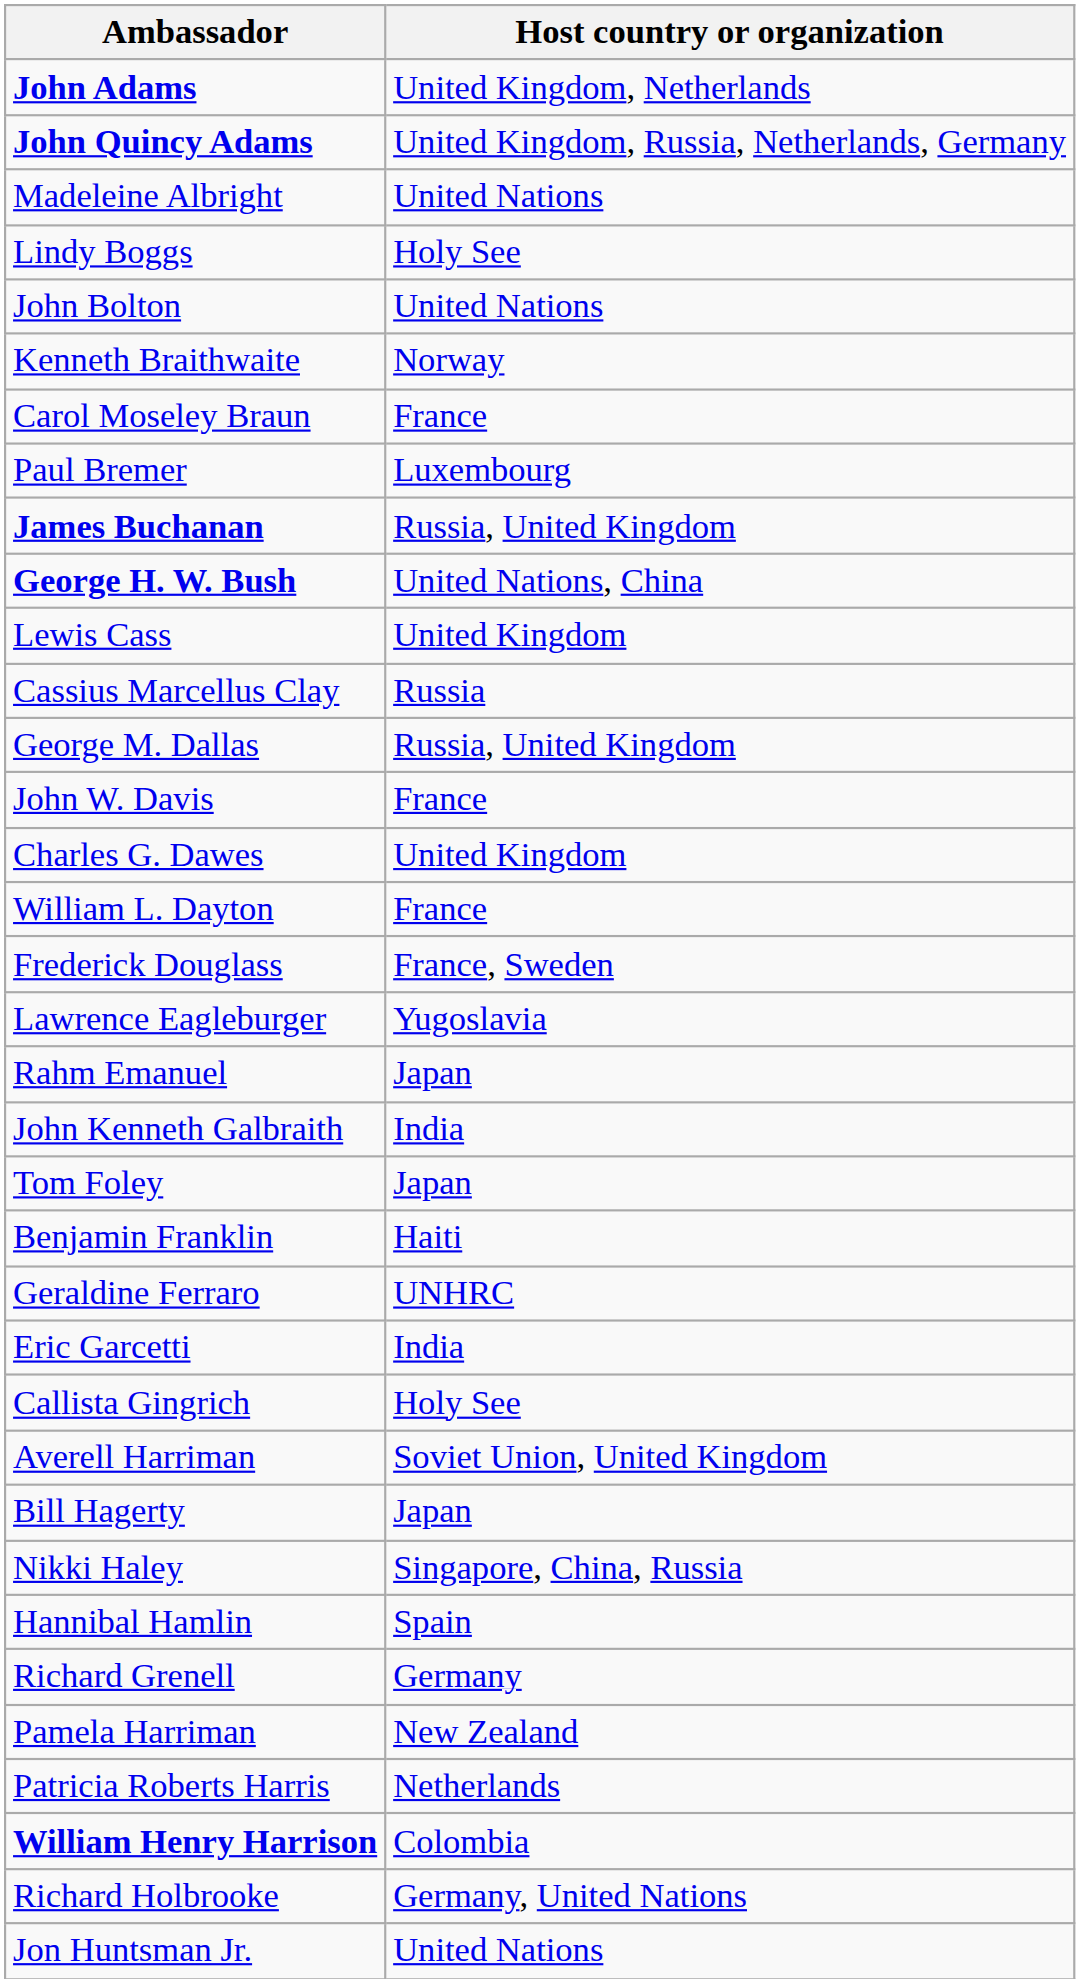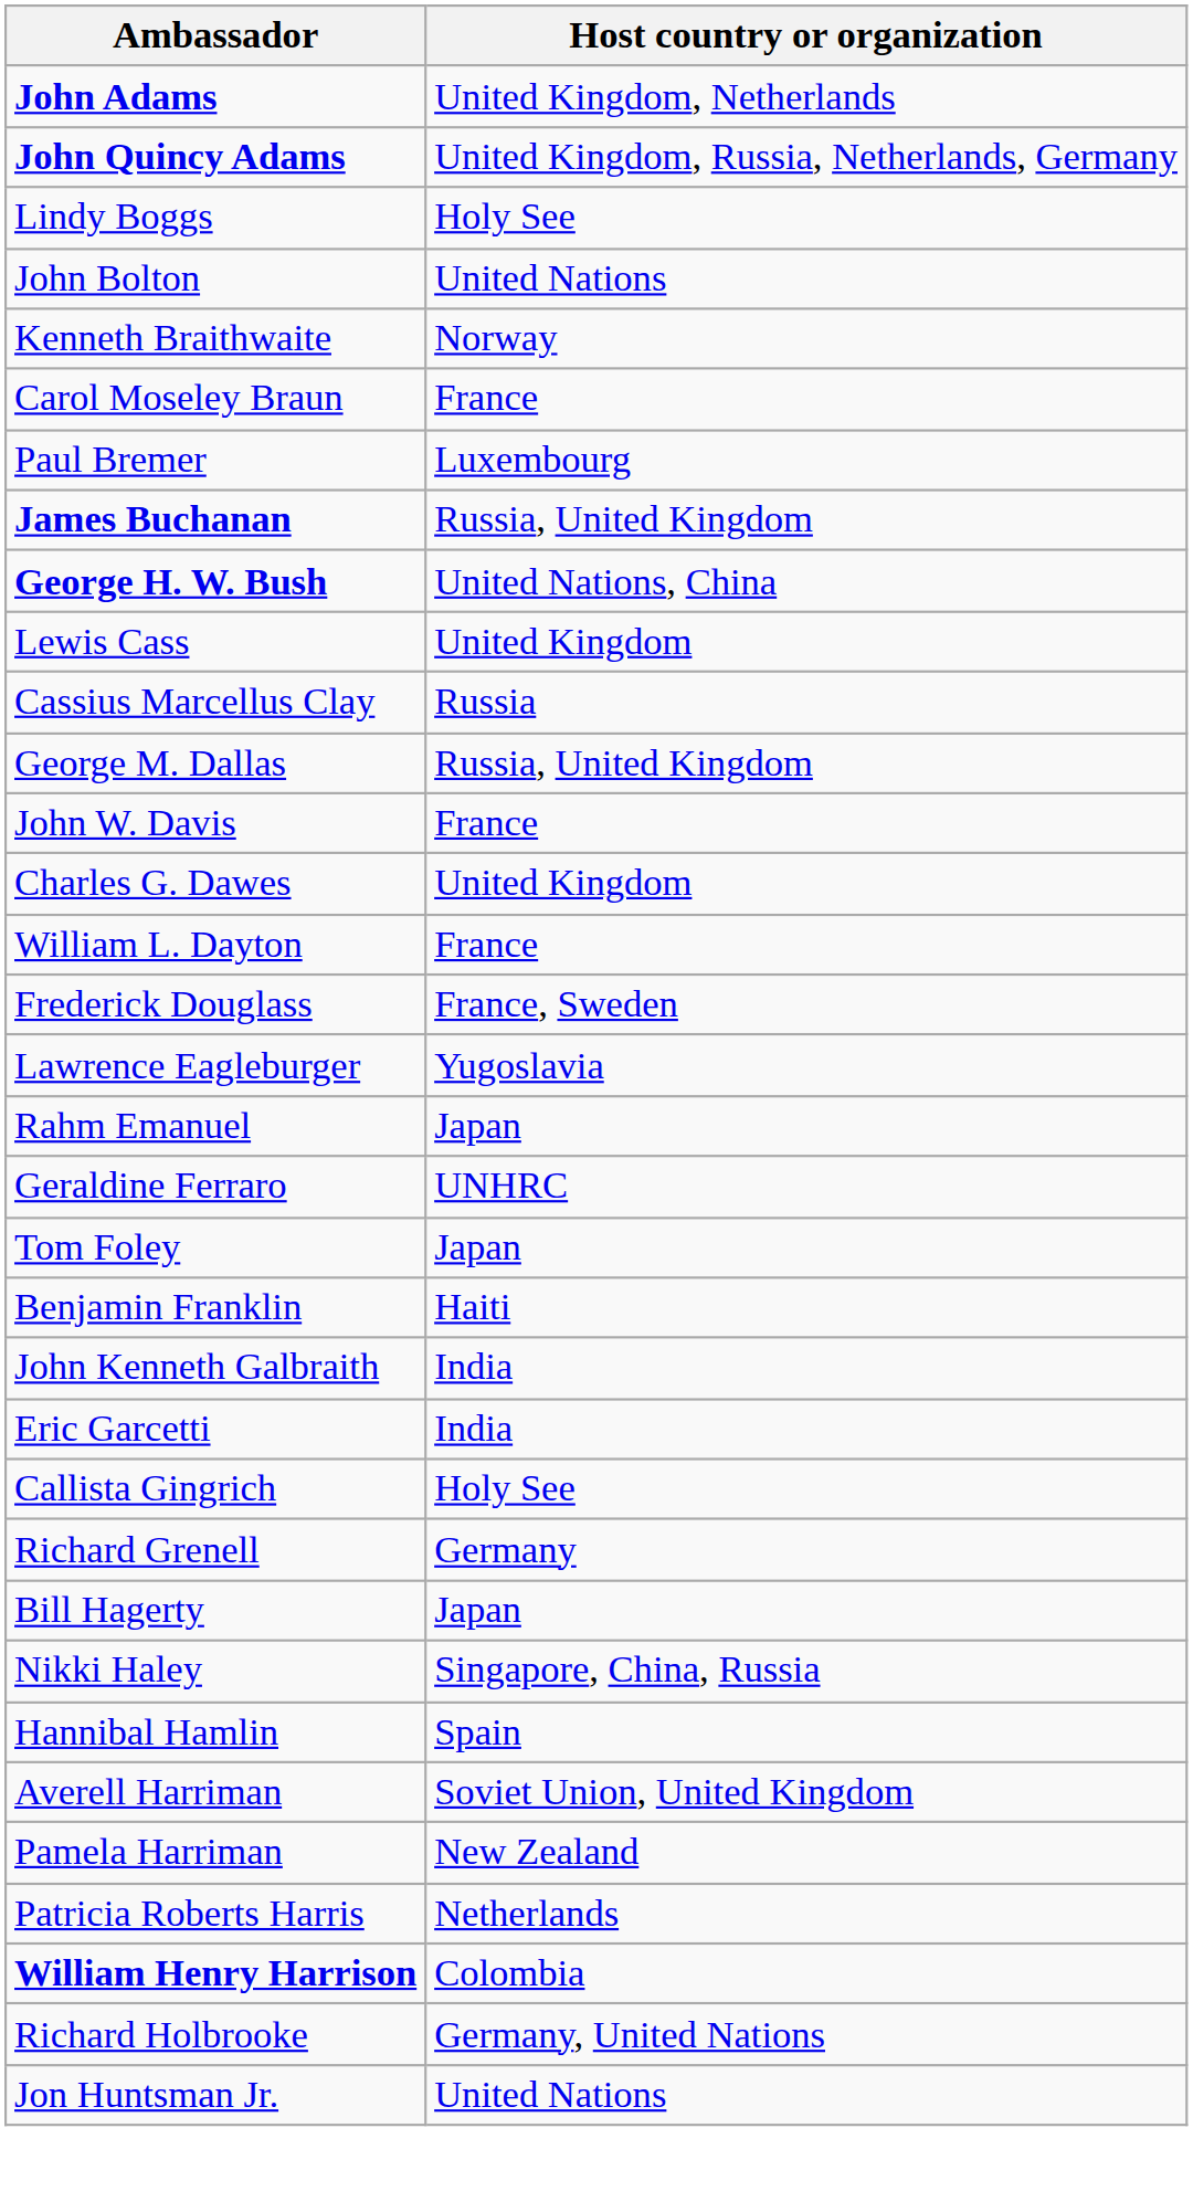- row: Madeleine Albright | United Nations
rows swapped: Geraldine Ferraro <-> John Kenneth Galbraith
rows swapped: Richard Grenell <-> Averell Harriman
